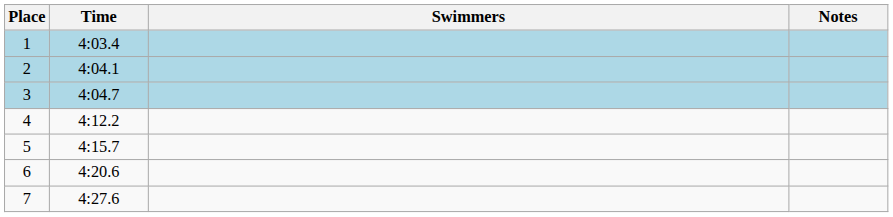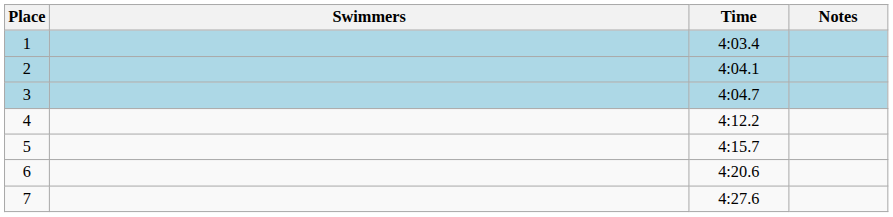columns swapped: Swimmers <-> Time
